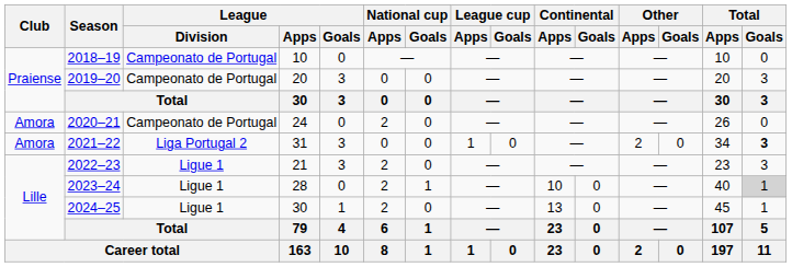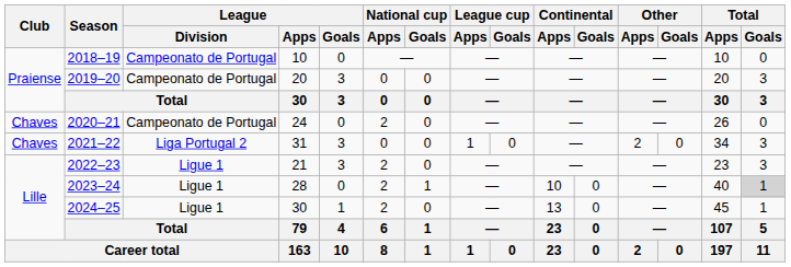2020–21 | Club: Amora -> Chaves
2021–22 | Club: Amora -> Chaves
2021–22 | Total / Goals: bold -> normal
